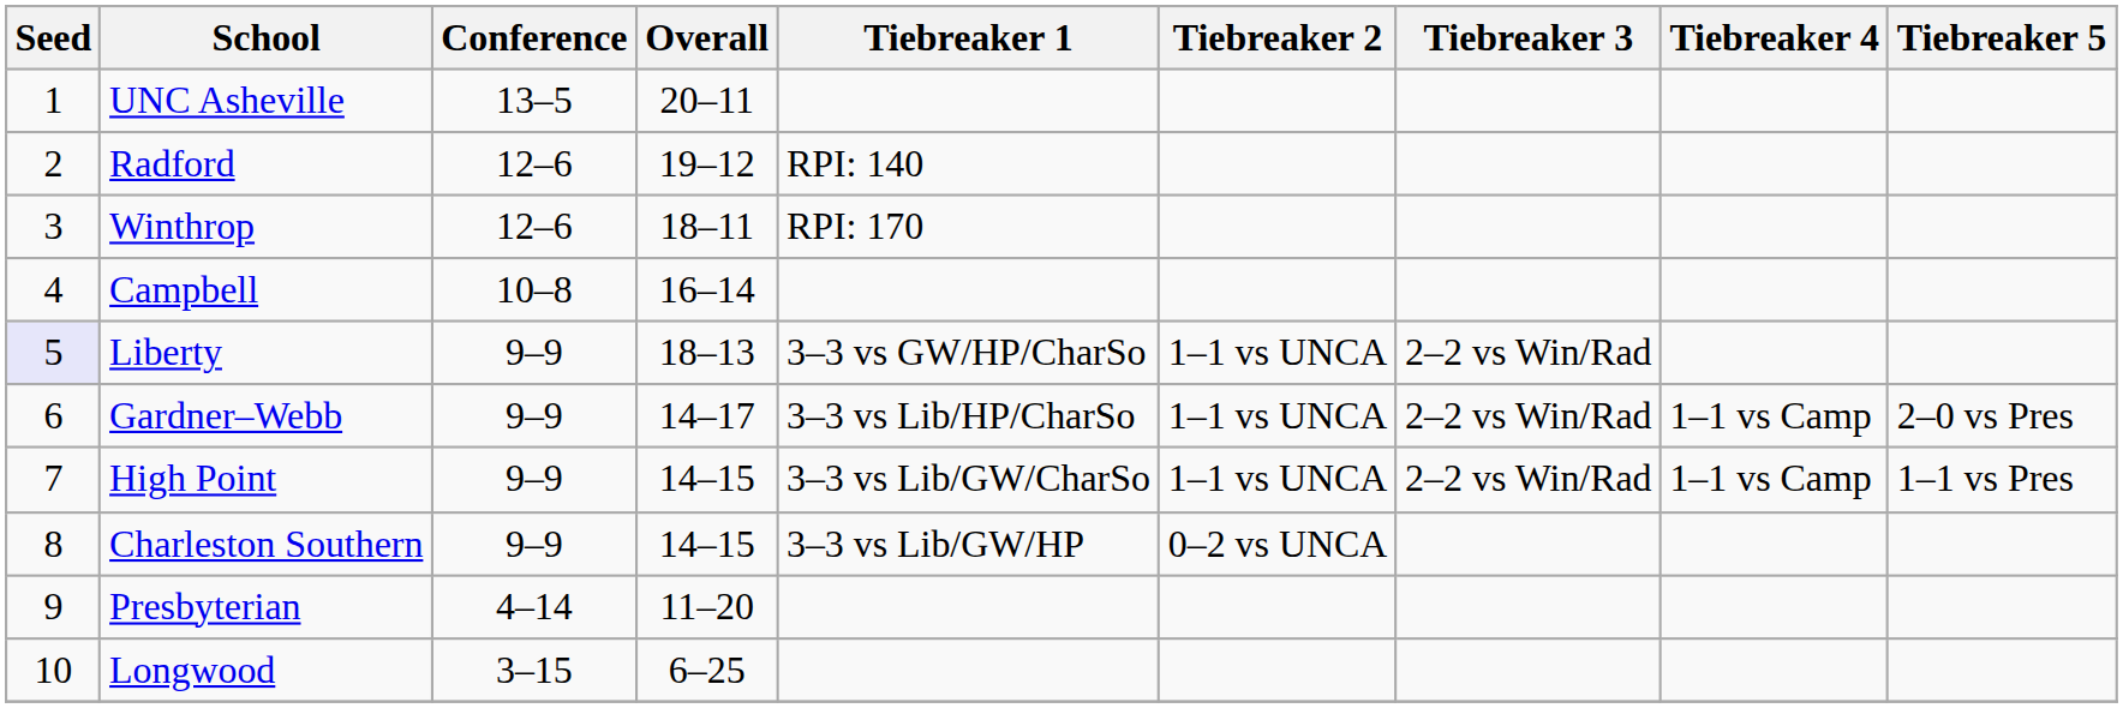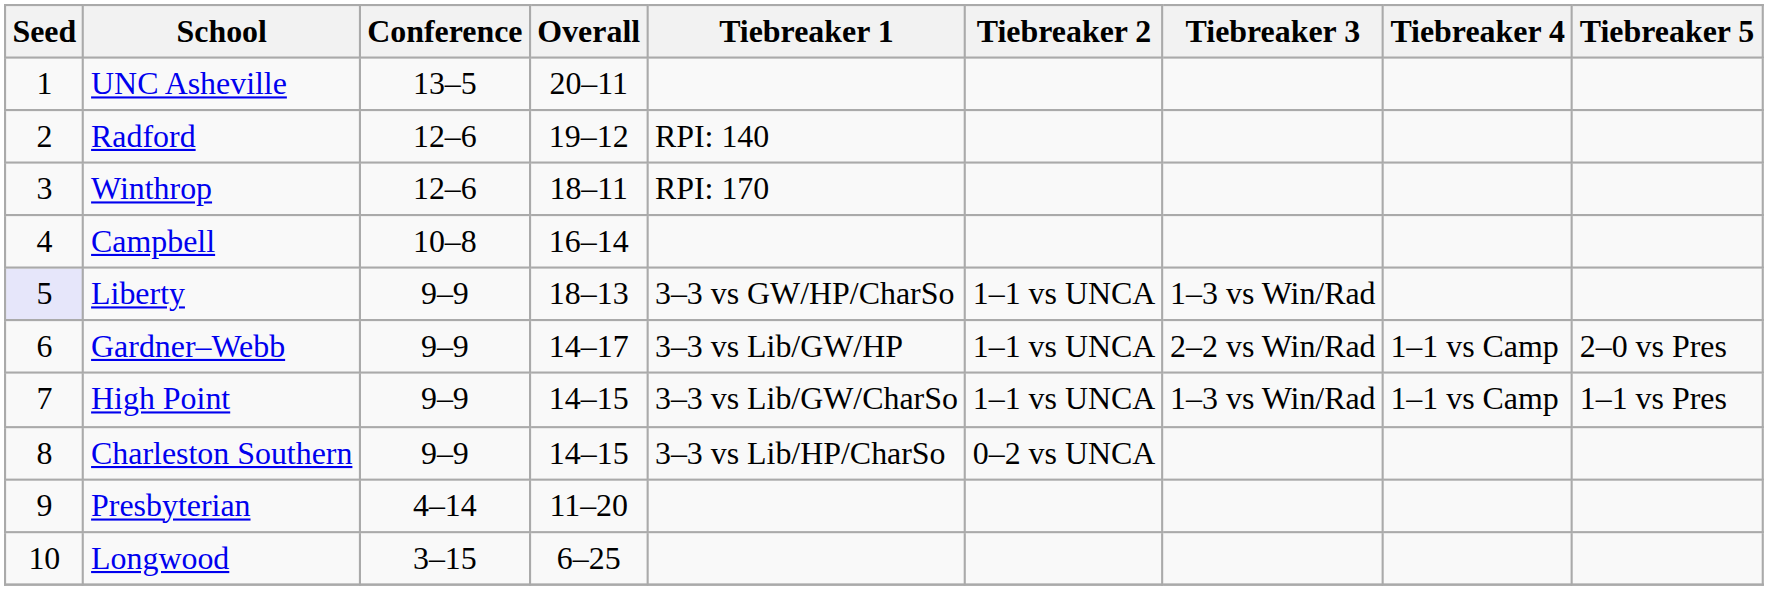Liberty | Tiebreaker 3: 2–2 vs Win/Rad -> 1–3 vs Win/Rad
Gardner–Webb | Tiebreaker 1: 3–3 vs Lib/HP/CharSo -> 3–3 vs Lib/GW/HP
High Point | Tiebreaker 3: 2–2 vs Win/Rad -> 1–3 vs Win/Rad
Charleston Southern | Tiebreaker 1: 3–3 vs Lib/GW/HP -> 3–3 vs Lib/HP/CharSo
